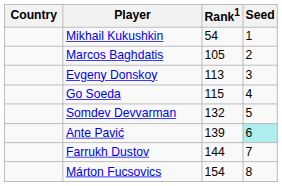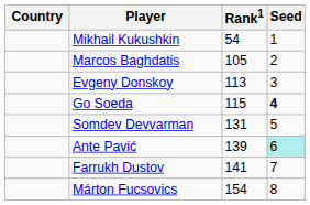Go Soeda | Seed: normal -> bold
Somdev Devvarman | Rank1: 132 -> 131
Farrukh Dustov | Rank1: 144 -> 141
